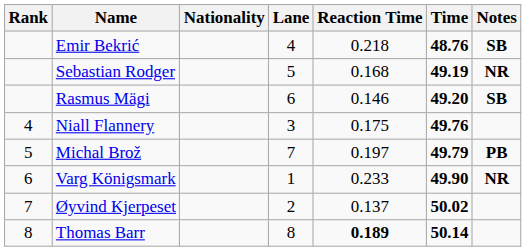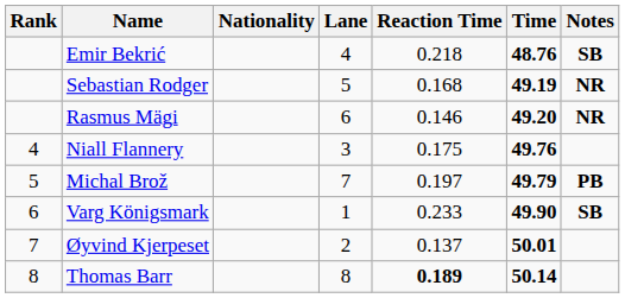Rasmus Mägi | Notes: SB -> NR
Varg Königsmark | Notes: NR -> SB
Øyvind Kjerpeset | Time: 50.02 -> 50.01
